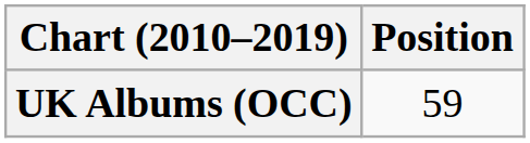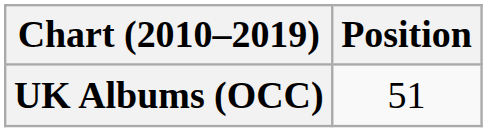UK Albums (OCC) | Position: 59 -> 51
